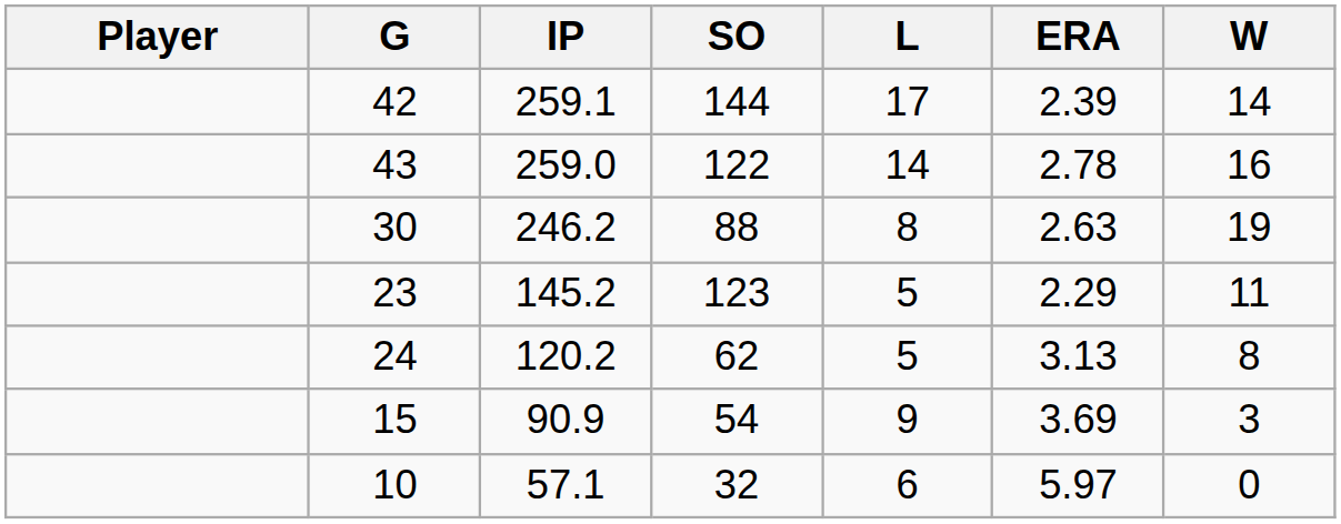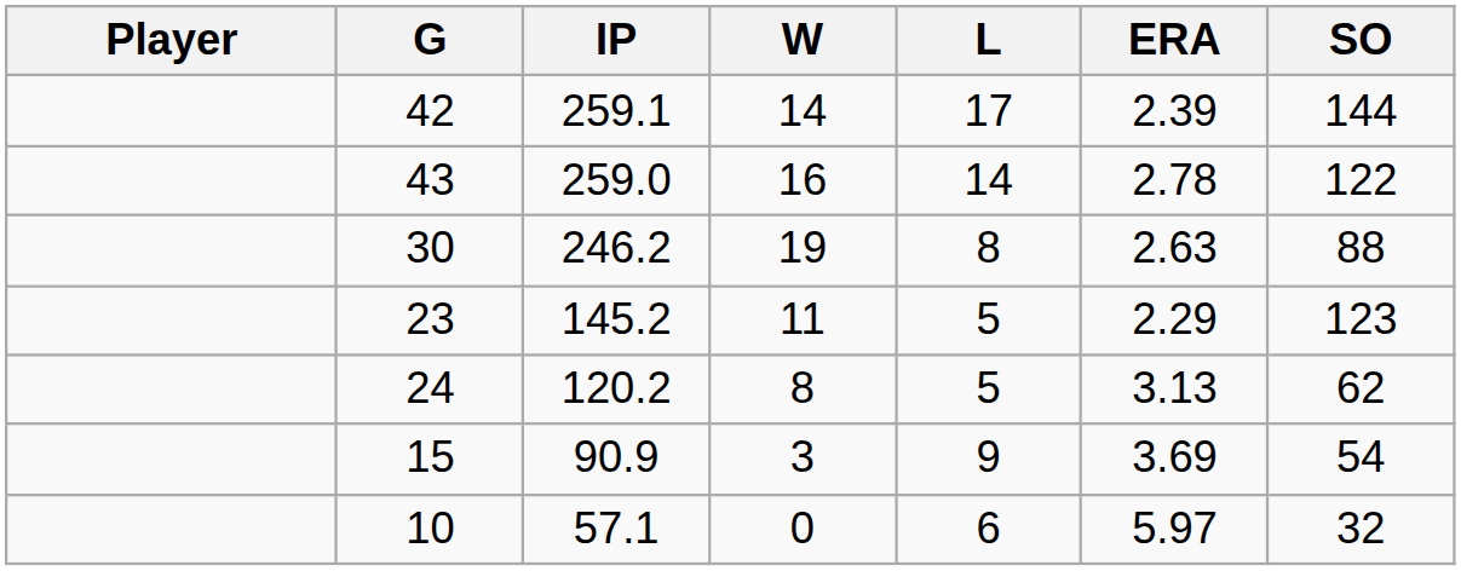columns swapped: W <-> SO
